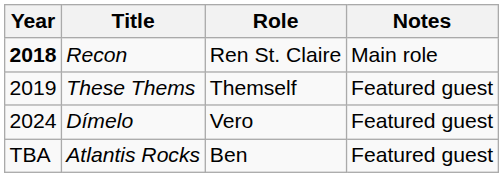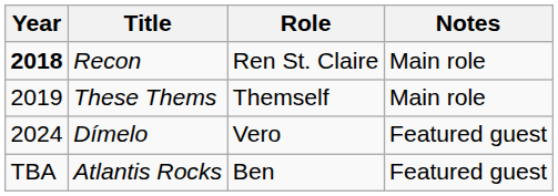These Thems | Notes: Featured guest -> Main role
